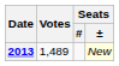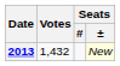2013 | Votes: 1,489 -> 1,432
